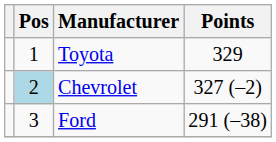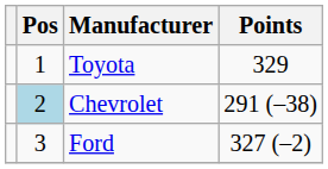Chevrolet | Points: 327 (–2) -> 291 (–38)
Ford | Points: 291 (–38) -> 327 (–2)
